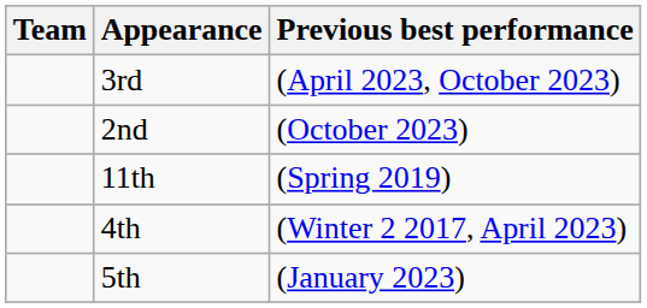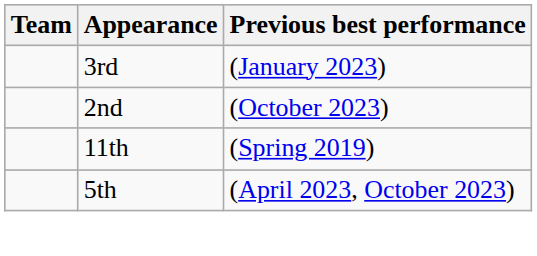3rd | Previous best performance: (April 2023, October 2023) -> (January 2023)
- row: 4th | (Winter 2 2017, April 2023)
5th | Previous best performance: (January 2023) -> (April 2023, October 2023)
